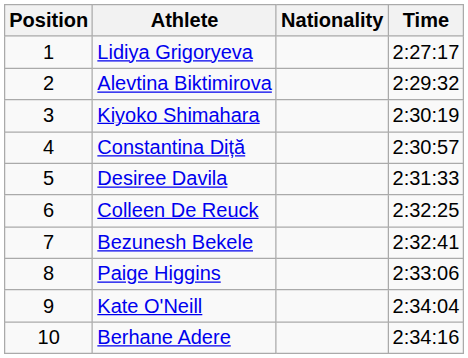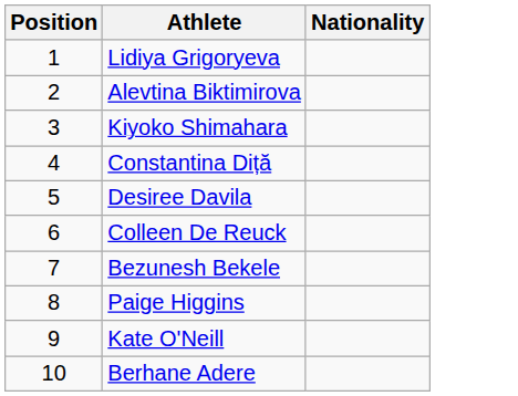- column: Time | 2:27:17 | 2:29:32 | 2:30:19 | 2:30:57 | 2:31:33 | 2:32:25 | 2:32:41 | 2:33:06 | 2:34:04 | 2:34:16
